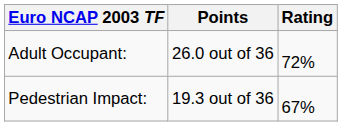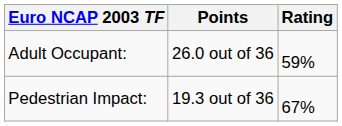Adult Occupant: | Rating: 72% -> 59%
